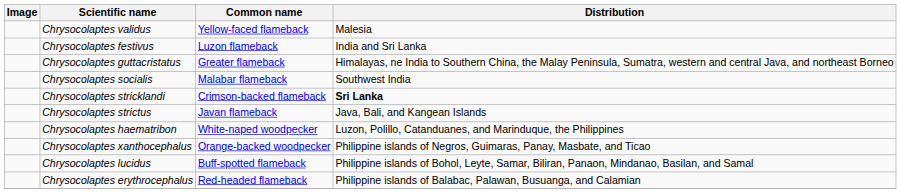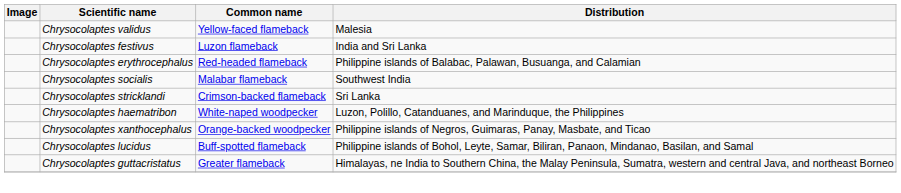rows swapped: Chrysocolaptes guttacristatus <-> Chrysocolaptes erythrocephalus
Chrysocolaptes stricklandi | Distribution: bold -> normal
- row: Chrysocolaptes strictus | Javan flameback | Java, Bali, and Kangean Islands
